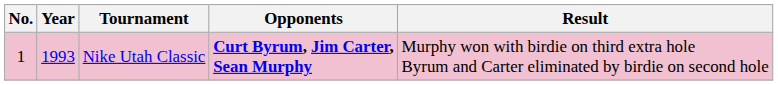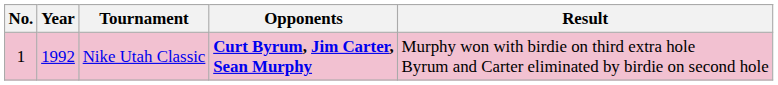Nike Utah Classic | Year: 1993 -> 1992
